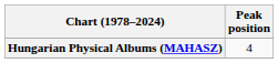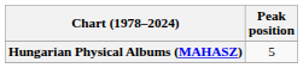Hungarian Physical Albums (MAHASZ) | Peak position: 4 -> 5
